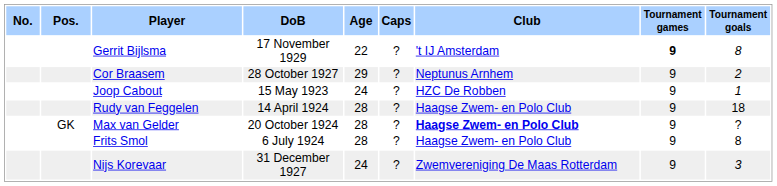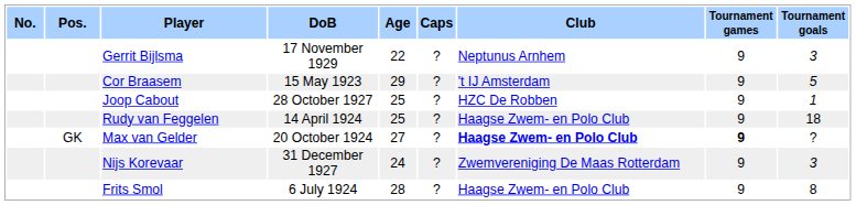Gerrit Bijlsma | Club: 't IJ Amsterdam -> Neptunus Arnhem
Gerrit Bijlsma | Tournament games: bold -> normal
Gerrit Bijlsma | Tournament goals: 8 -> 3
Cor Braasem | DoB: 28 October 1927 -> 15 May 1923
Cor Braasem | Club: Neptunus Arnhem -> 't IJ Amsterdam
Cor Braasem | Tournament goals: 2 -> 5
Joop Cabout | DoB: 15 May 1923 -> 28 October 1927
Joop Cabout | Age: 24 -> 25
Rudy van Feggelen | Age: 28 -> 25
Max van Gelder | Age: 28 -> 27
Max van Gelder | Tournament games: normal -> bold
rows swapped: Nijs Korevaar <-> Frits Smol
